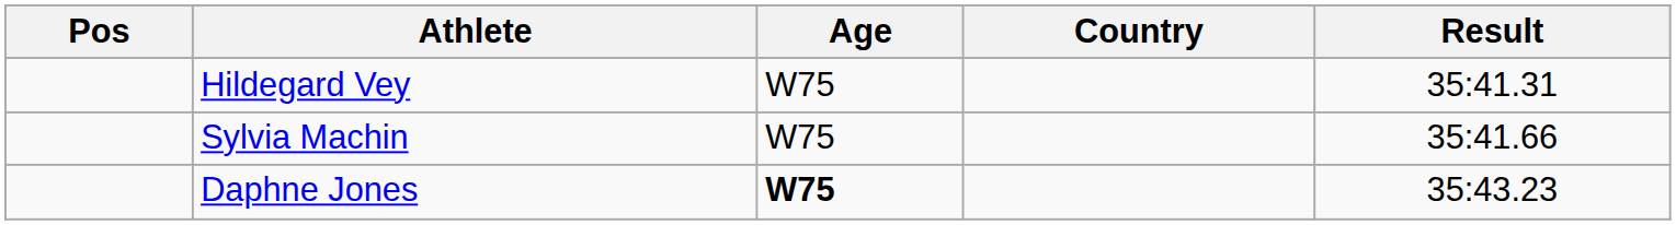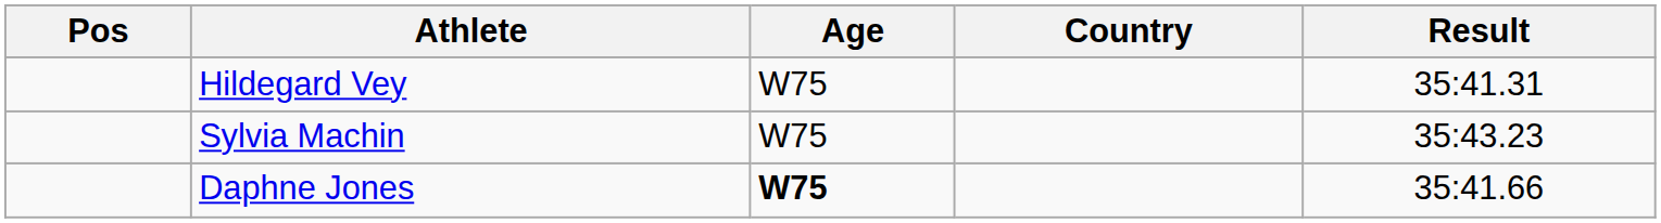Sylvia Machin | Result: 35:41.66 -> 35:43.23
Daphne Jones | Result: 35:43.23 -> 35:41.66
